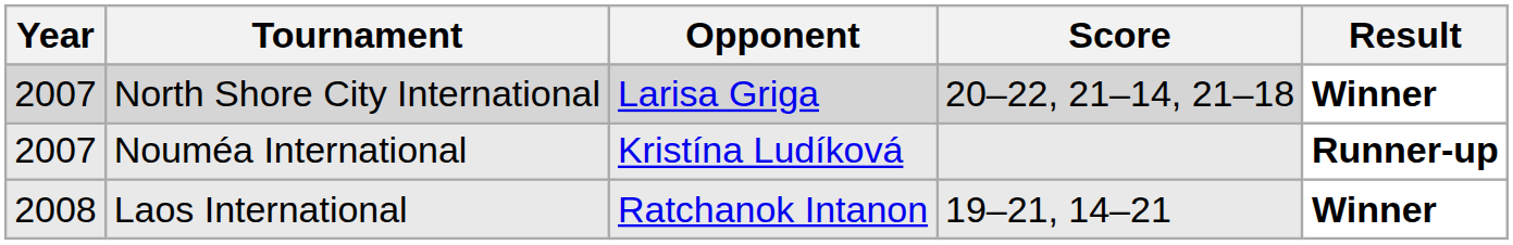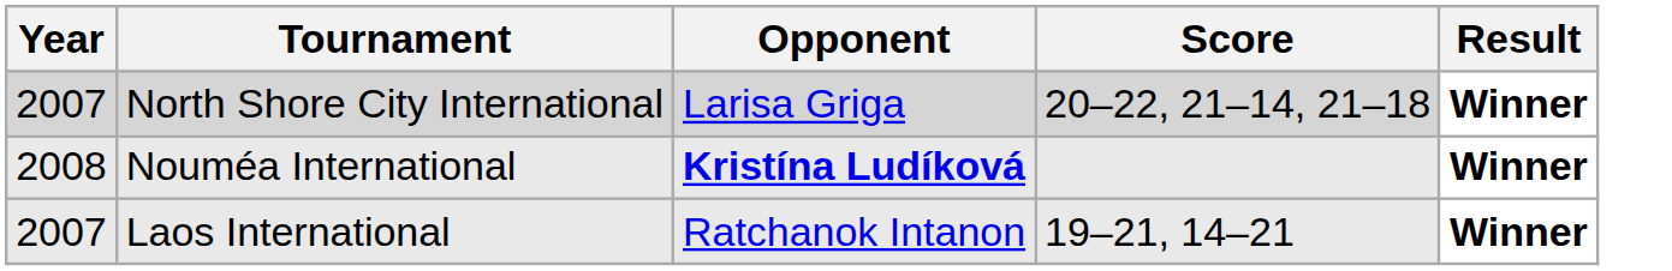Nouméa International | Year: 2007 -> 2008
Nouméa International | Opponent: normal -> bold
Nouméa International | Result: Runner-up -> Winner
Laos International | Year: 2008 -> 2007
